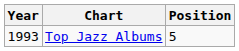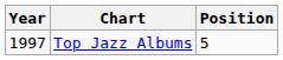Top Jazz Albums | Year: 1993 -> 1997
